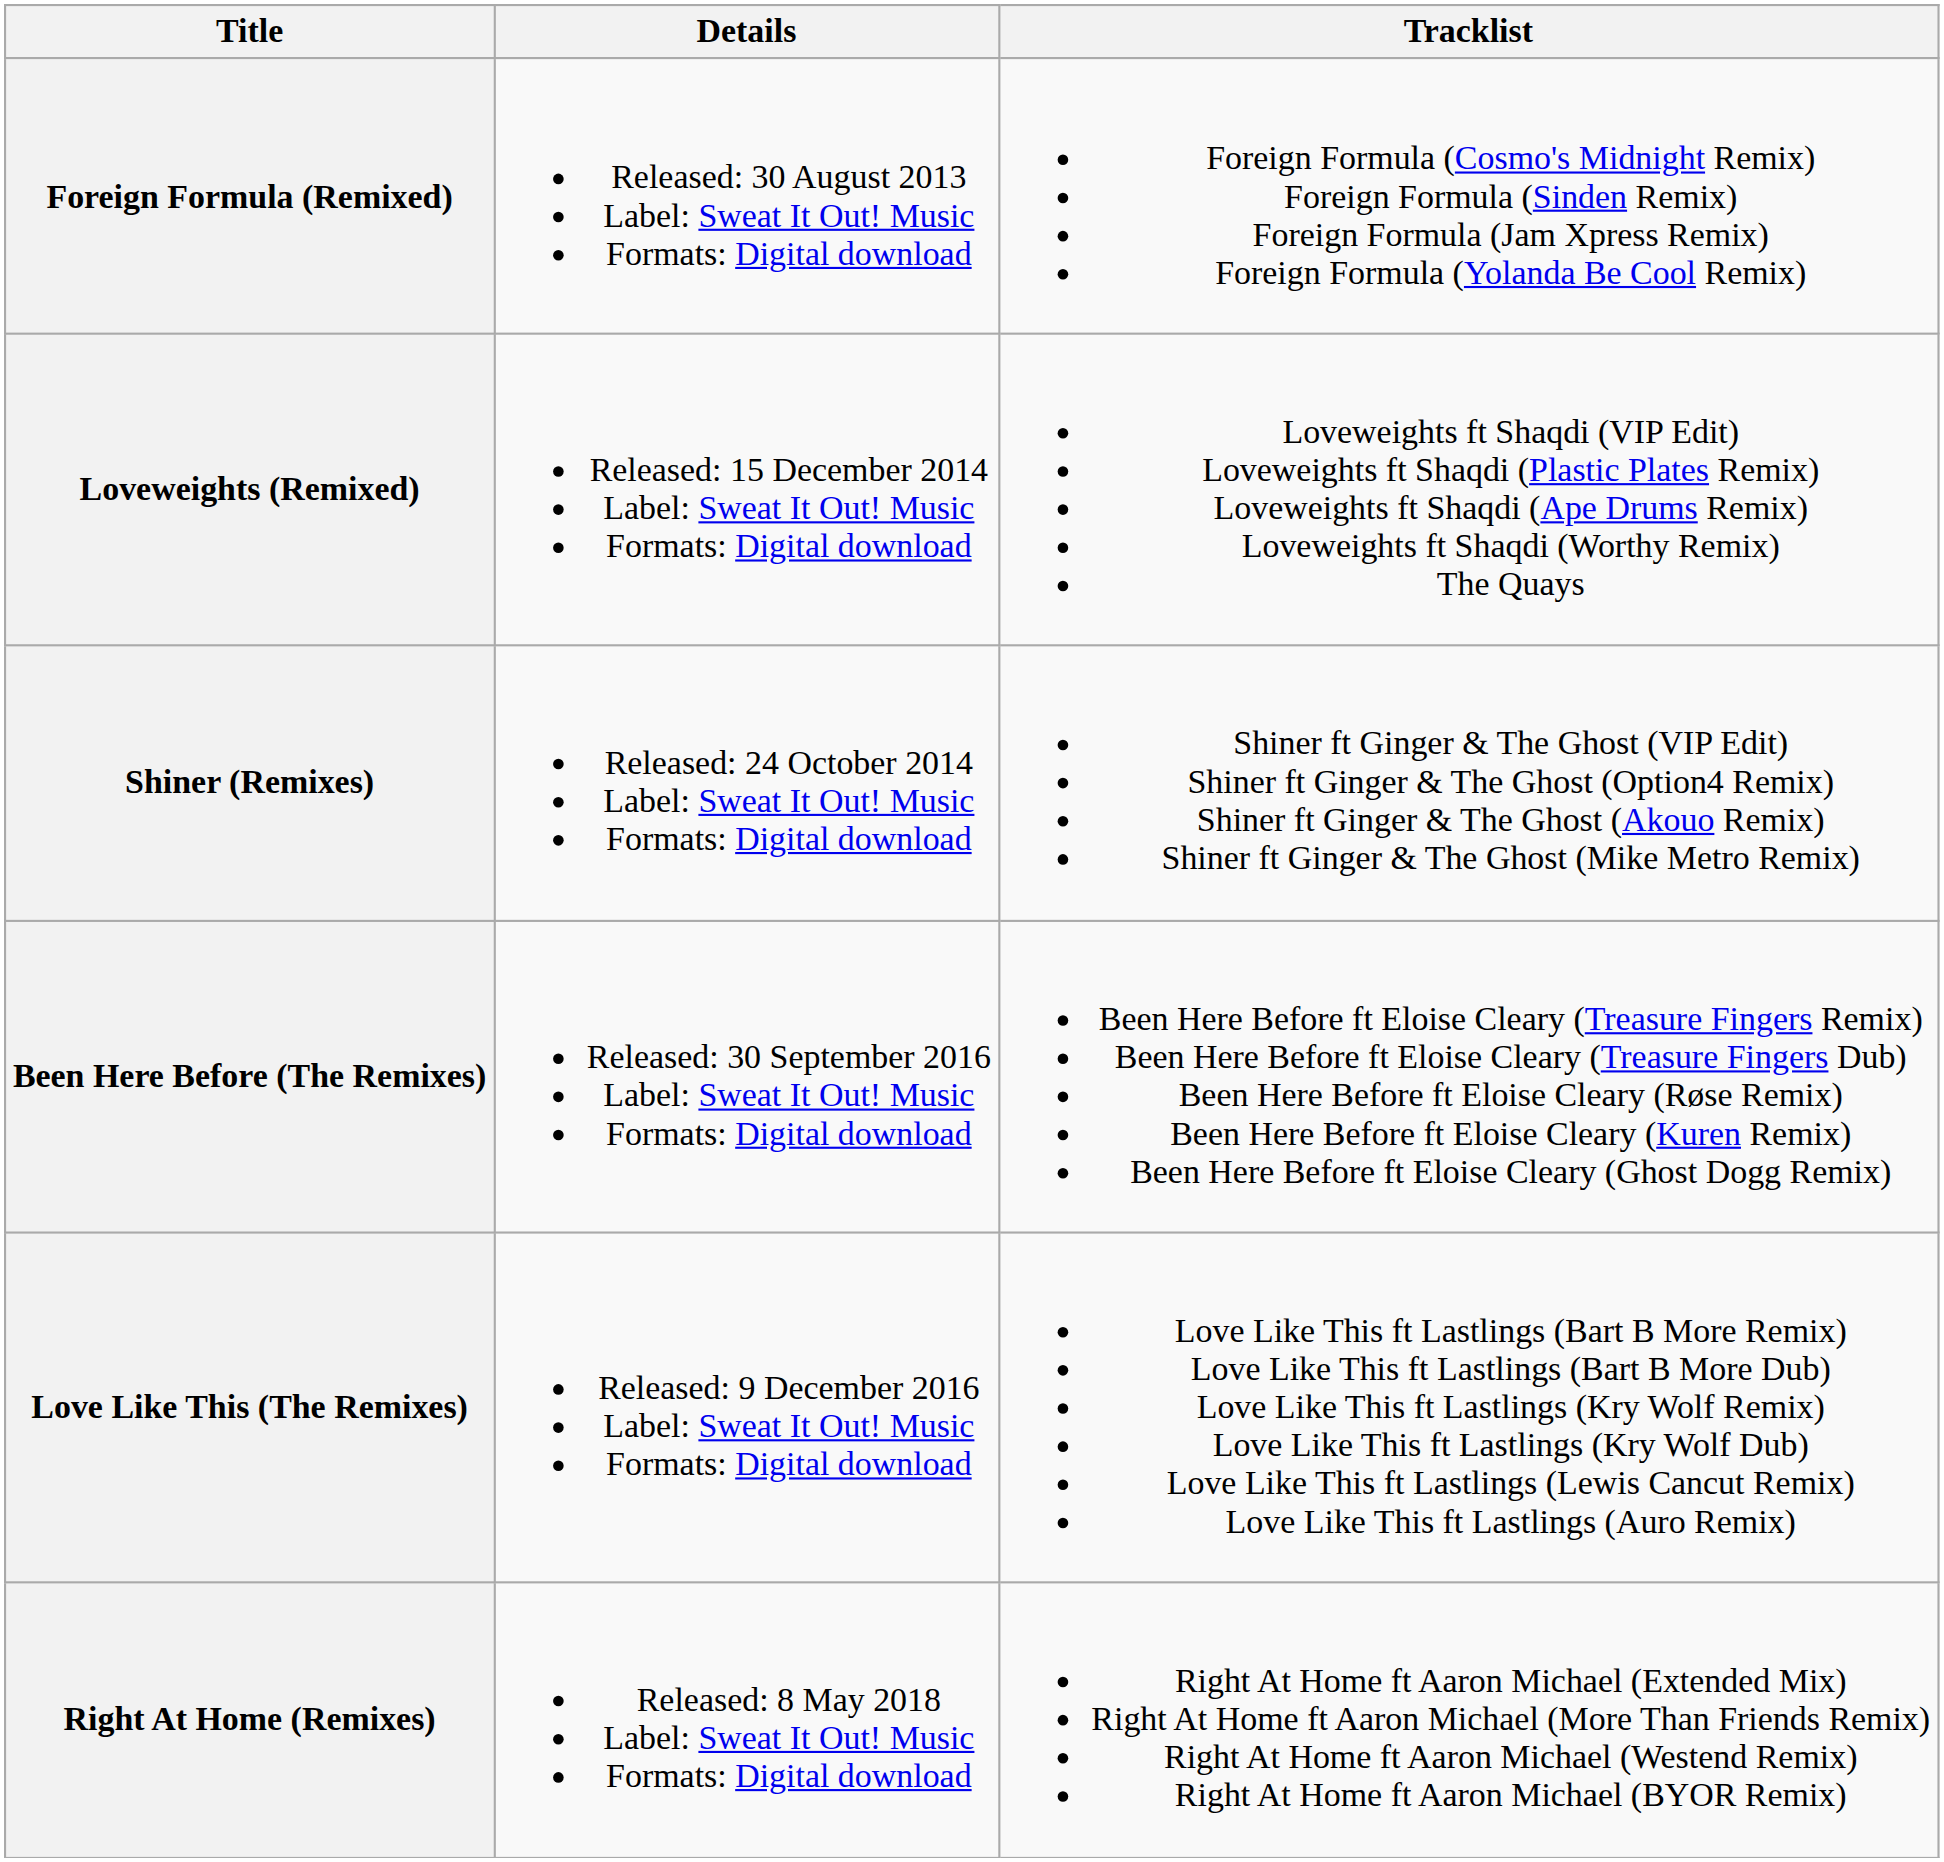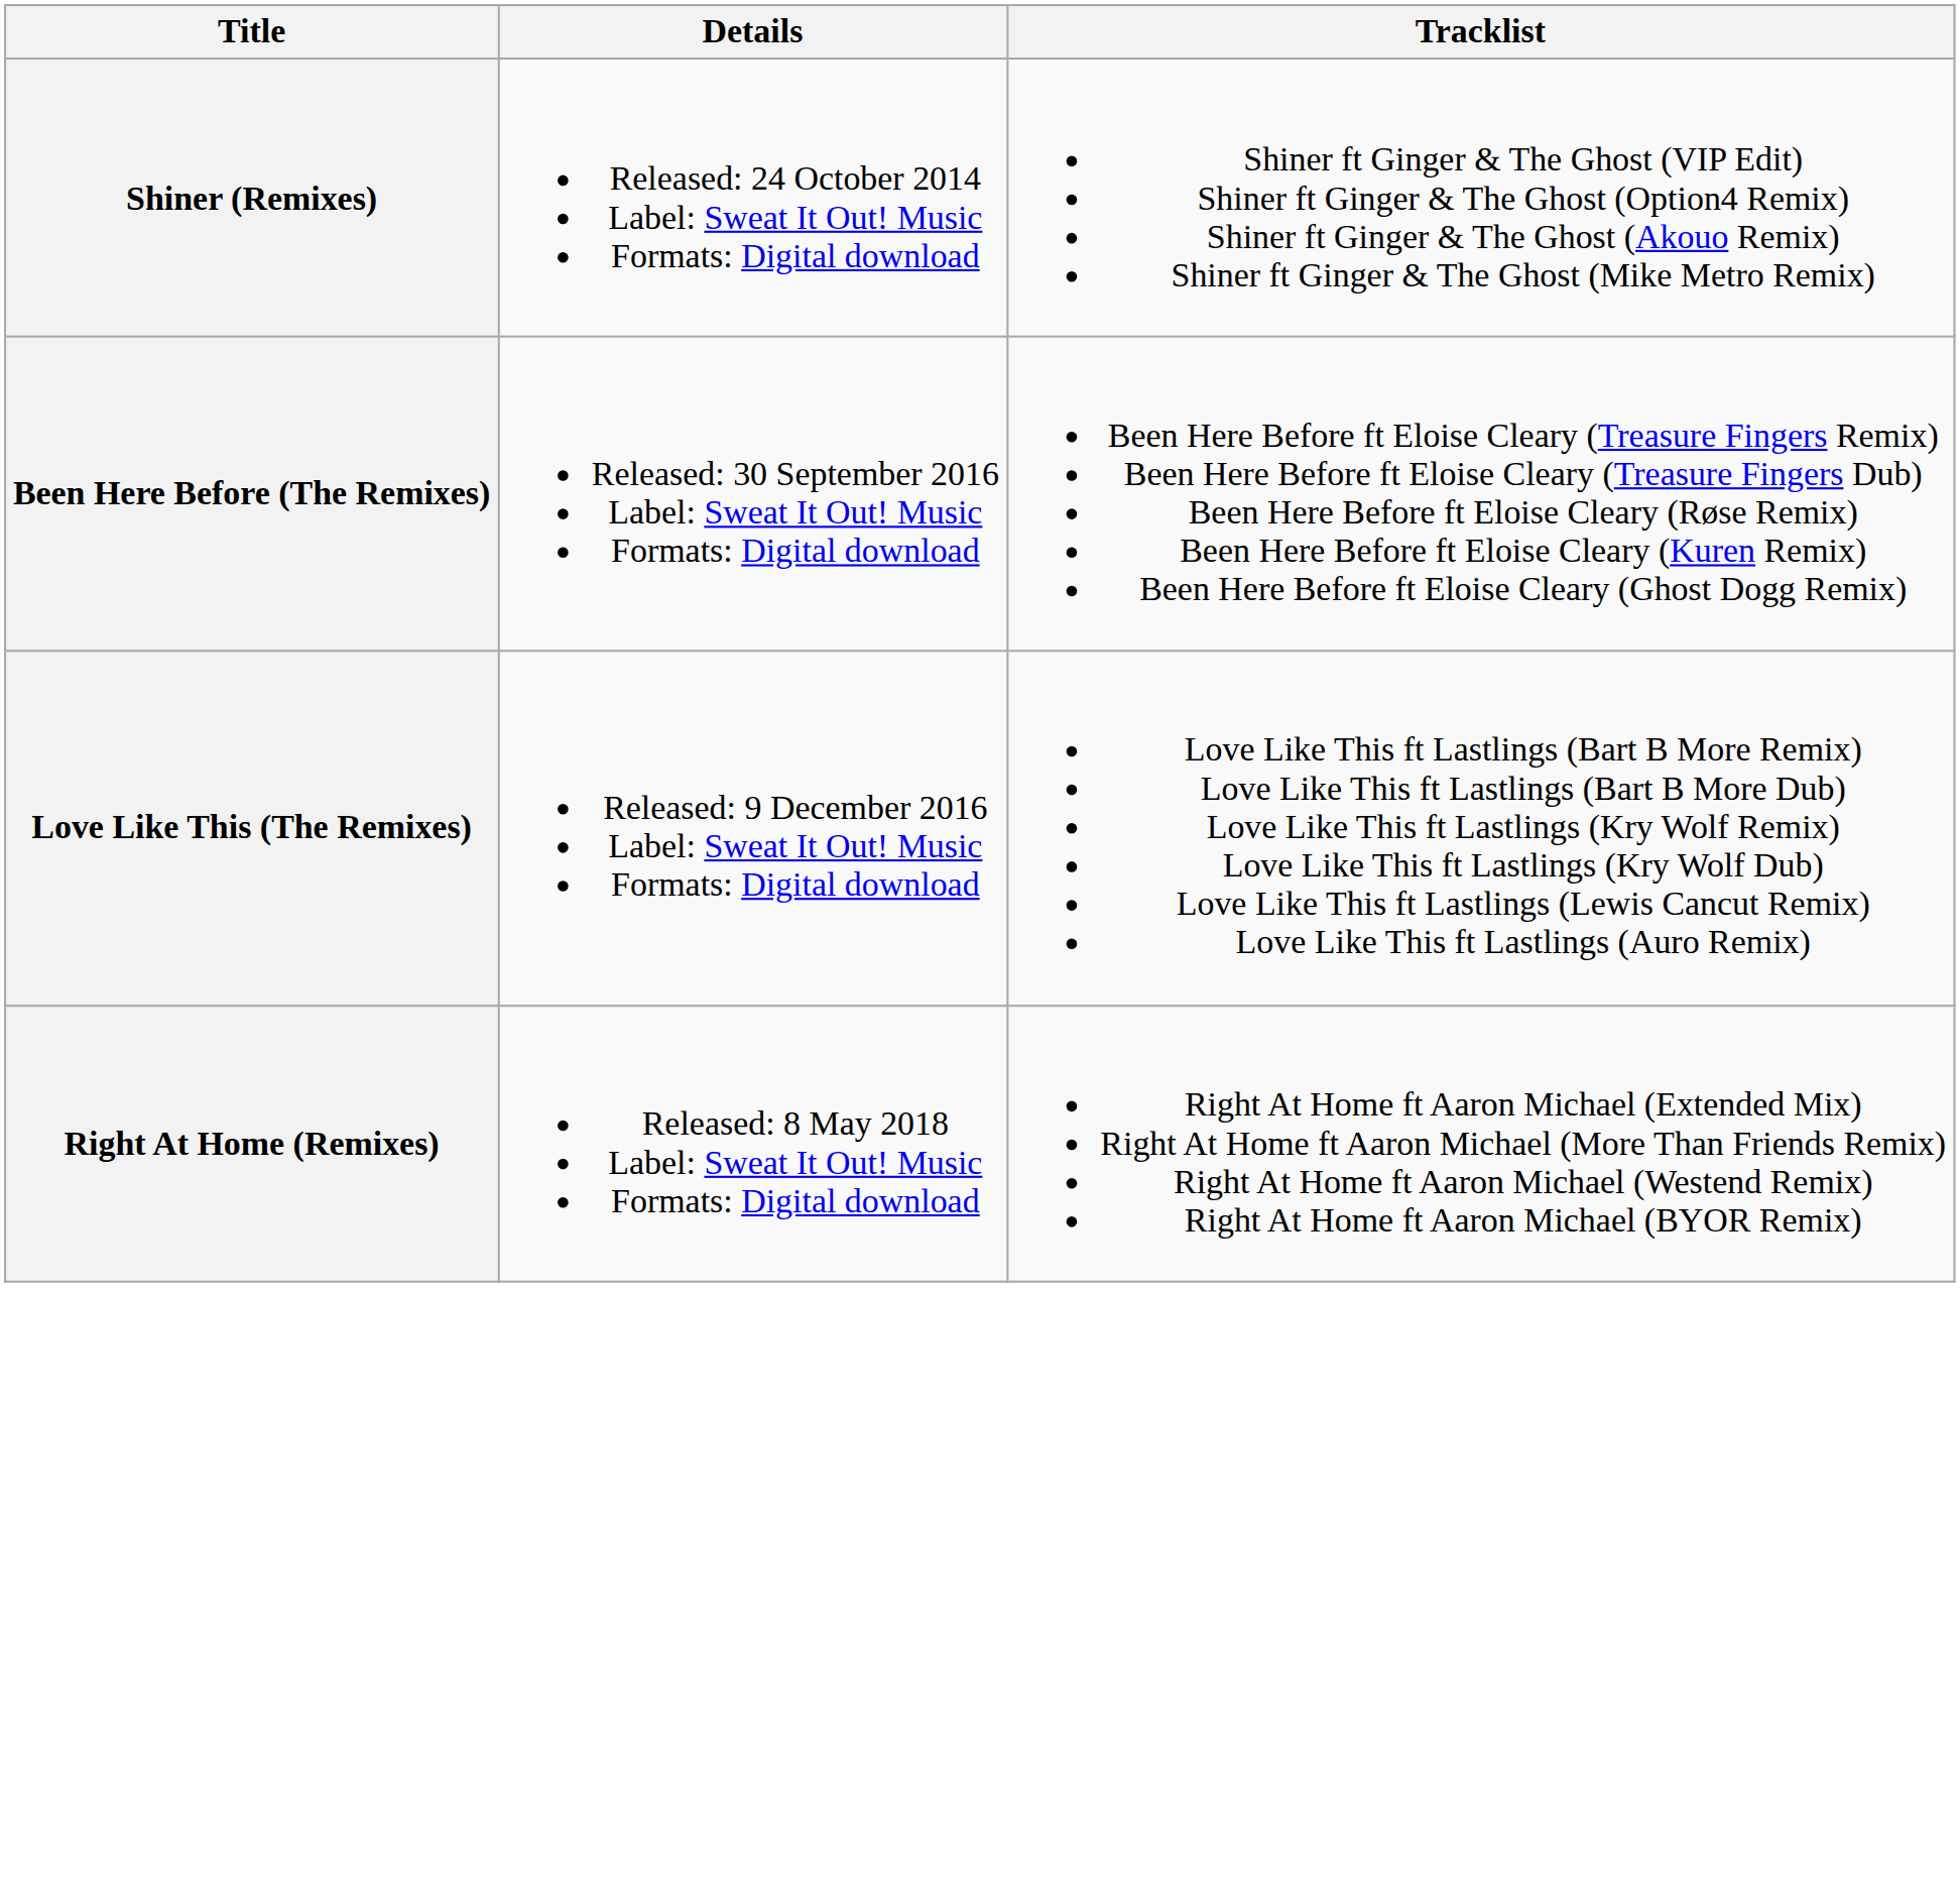- row: Foreign Formula (Remixed) | Released: 30 August 2013 Label: Sweat It Out! Music Formats: Digital download | Foreign Formula (Cosmo's Midnight Remix) Foreign Formula (Sinden Remix) Foreign Formula (Jam Xpress Remix) Foreign Formula (Yolanda Be Cool Remix)
- row: Loveweights (Remixed) | Released: 15 December 2014 Label: Sweat It Out! Music Formats: Digital download | Loveweights ft Shaqdi (VIP Edit) Loveweights ft Shaqdi (Plastic Plates Remix) Loveweights ft Shaqdi (Ape Drums Remix) Loveweights ft Shaqdi (Worthy Remix) The Quays
